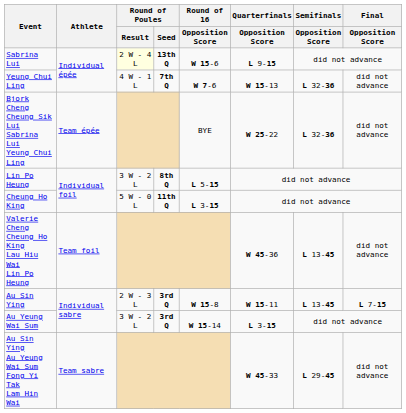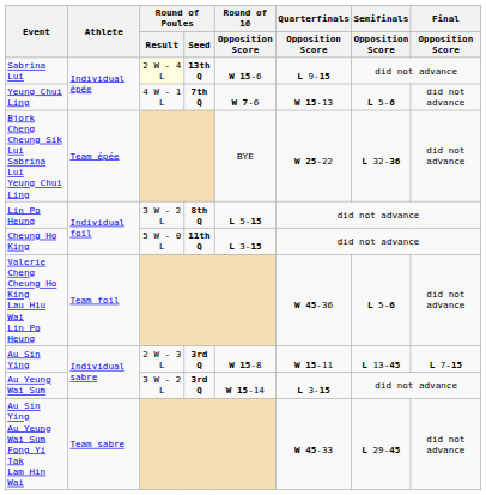Yeung Chui Ling | Semifinals / Opposition Score: L 32-36 -> L 5-6
Valerie Cheng Cheung Ho King Lau Hiu Wai Lin Po Heung | Semifinals / Opposition Score: L 13-45 -> L 5-6
